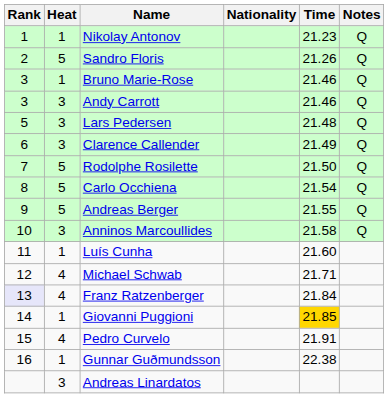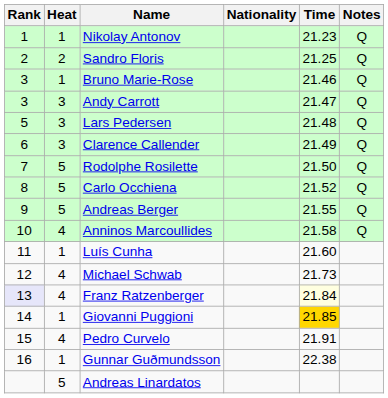Sandro Floris | Heat: 5 -> 2
Sandro Floris | Time: 21.26 -> 21.25
Andy Carrott | Time: 21.46 -> 21.47
Carlo Occhiena | Time: 21.54 -> 21.52
Anninos Marcoullides | Heat: 3 -> 4
Michael Schwab | Time: 21.71 -> 21.73
Franz Ratzenberger | Time: no background -> lightyellow background
Andreas Linardatos | Heat: 3 -> 5
